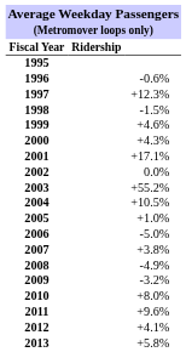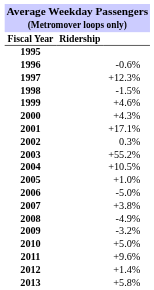2002 | column 3: 0.0% -> 0.3%
2010 | column 3: +8.0% -> +5.0%
2012 | column 3: +4.1% -> +1.4%
